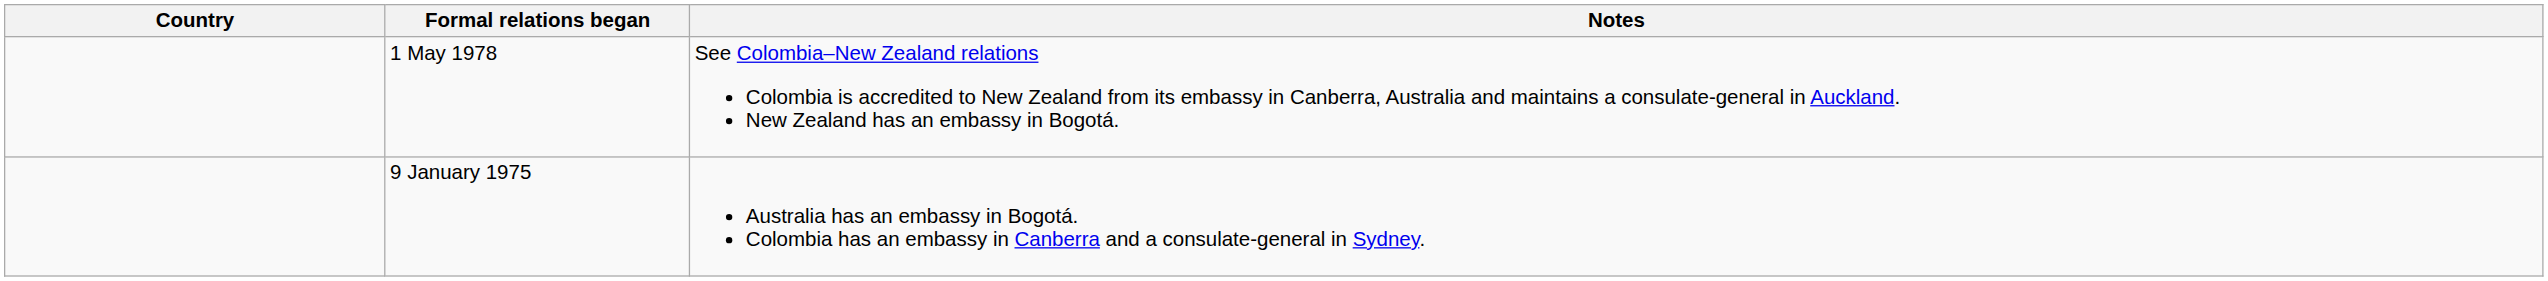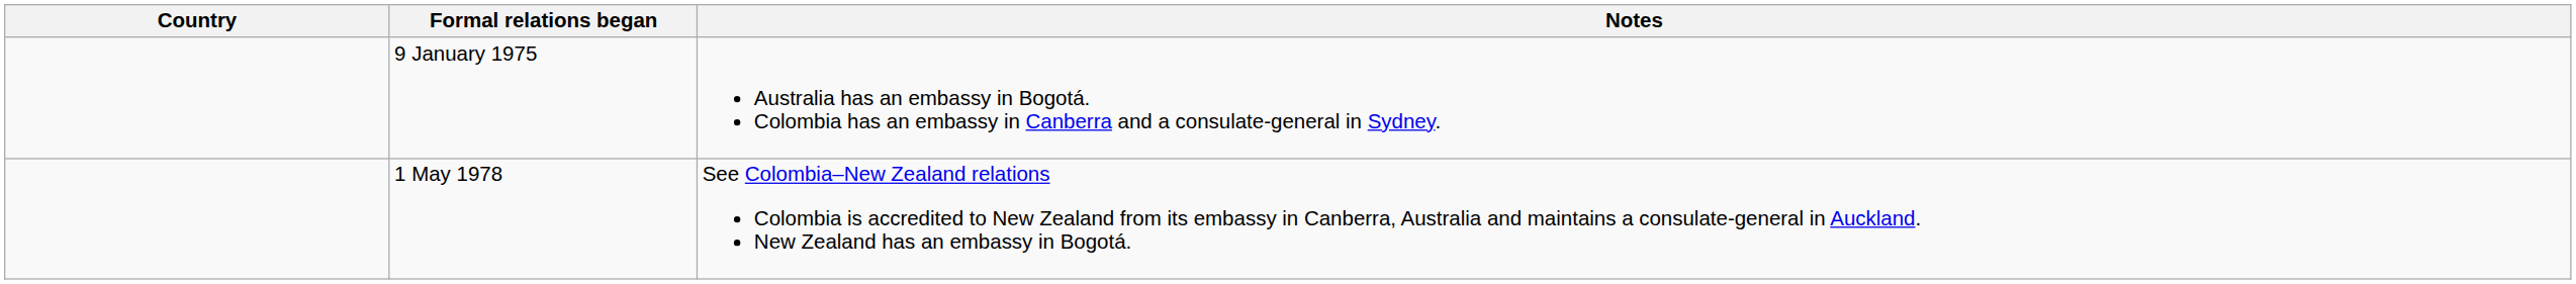rows swapped: 9 January 1975 <-> 1 May 1978
